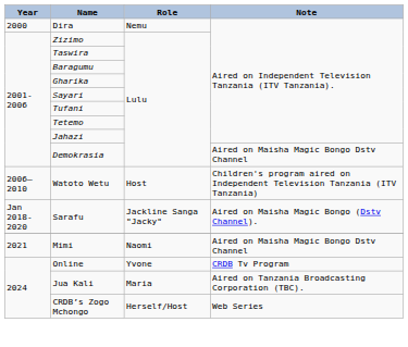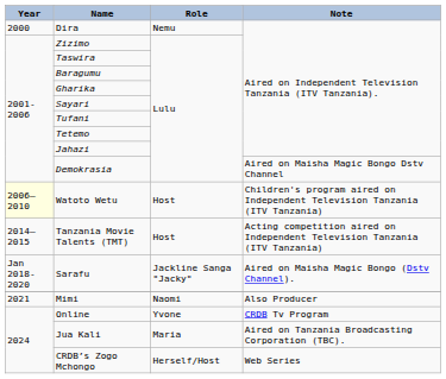Watoto Wetu | Year: no background -> lightyellow background
+ row: 2014–2015 | Tanzania Movie Talents (TMT) | Host | Acting competition aired on Independent Television Tanzania (ITV Tanzania)
Mimi | Note: Aired on Maisha Magic Bongo Dstv Channel -> Also Producer
